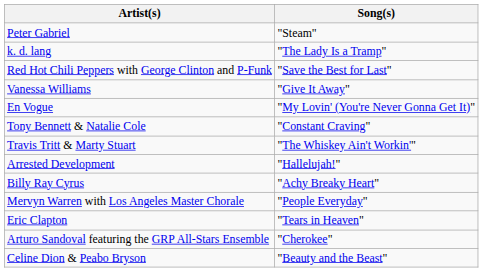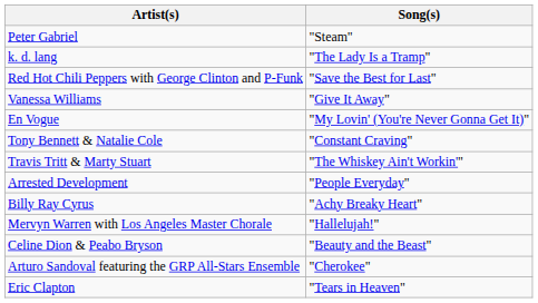Arrested Development | Song(s): "Hallelujah!" -> "People Everyday"
Mervyn Warren with Los Angeles Master Chorale | Song(s): "People Everyday" -> "Hallelujah!"
rows swapped: Celine Dion & Peabo Bryson <-> Eric Clapton
